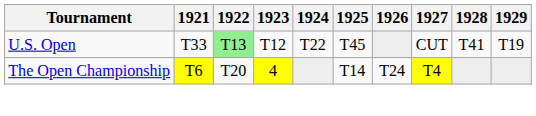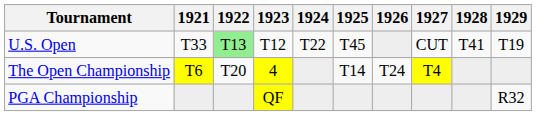+ row: PGA Championship | QF | R32
